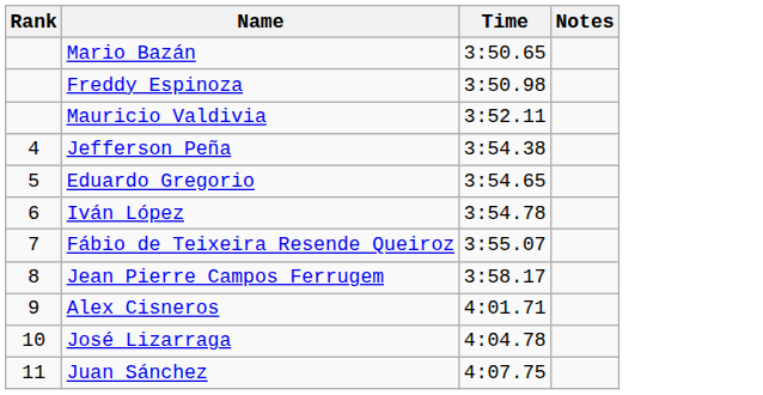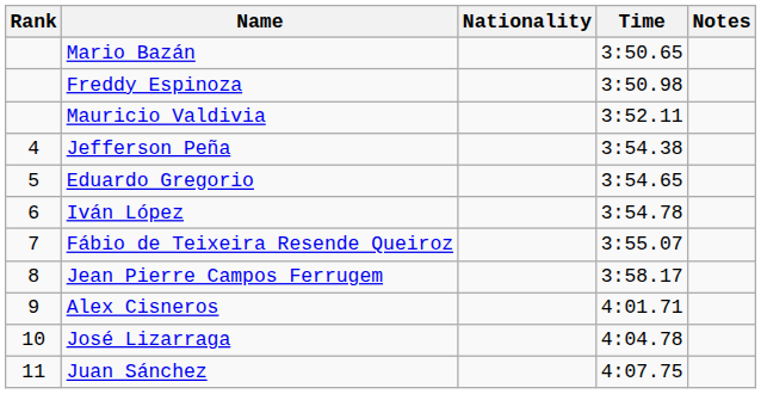+ column: Nationality
